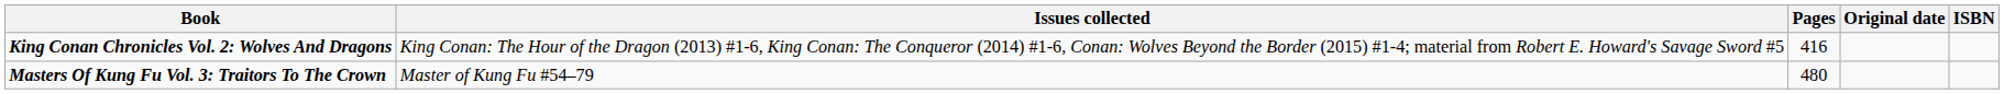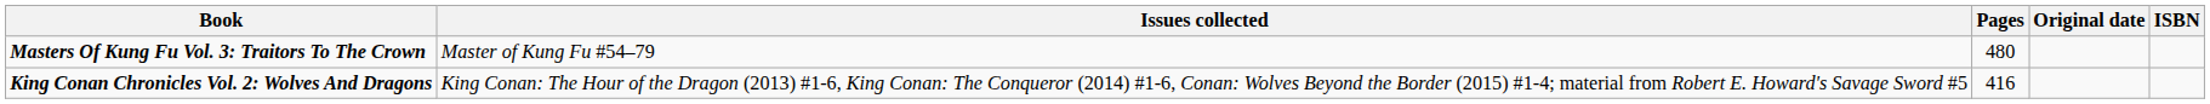rows swapped: King Conan Chronicles Vol. 2: Wolves And Dragons <-> Masters Of Kung Fu Vol. 3: Traitors To The Crown
